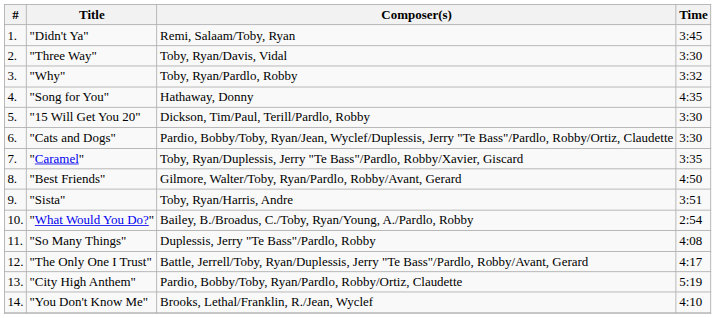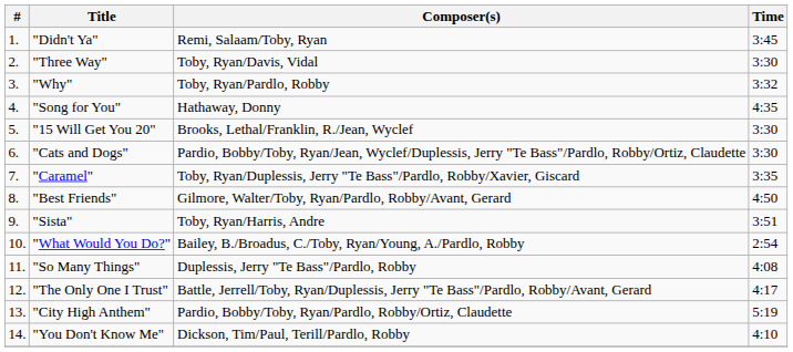"15 Will Get You 20" | Composer(s): Dickson, Tim/Paul, Terill/Pardlo, Robby -> Brooks, Lethal/Franklin, R./Jean, Wyclef
"You Don't Know Me" | Composer(s): Brooks, Lethal/Franklin, R./Jean, Wyclef -> Dickson, Tim/Paul, Terill/Pardlo, Robby
